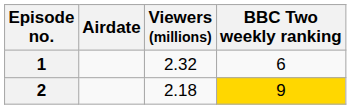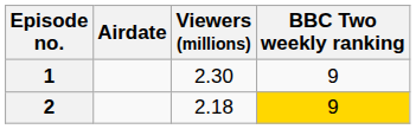1 | Viewers (millions): 2.32 -> 2.30
1 | BBC Two weekly ranking: 6 -> 9
